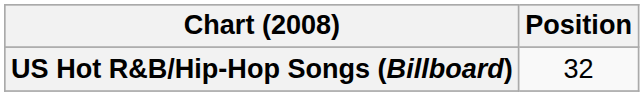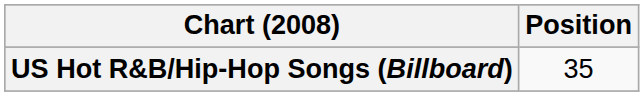US Hot R&B/Hip-Hop Songs (Billboard) | Position: 32 -> 35
